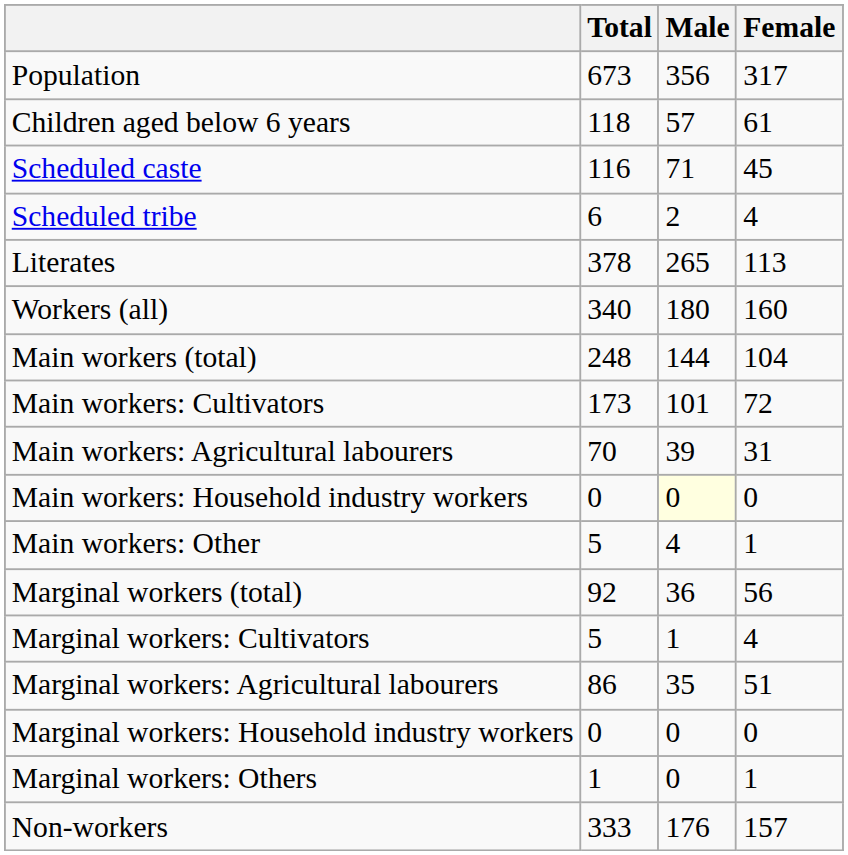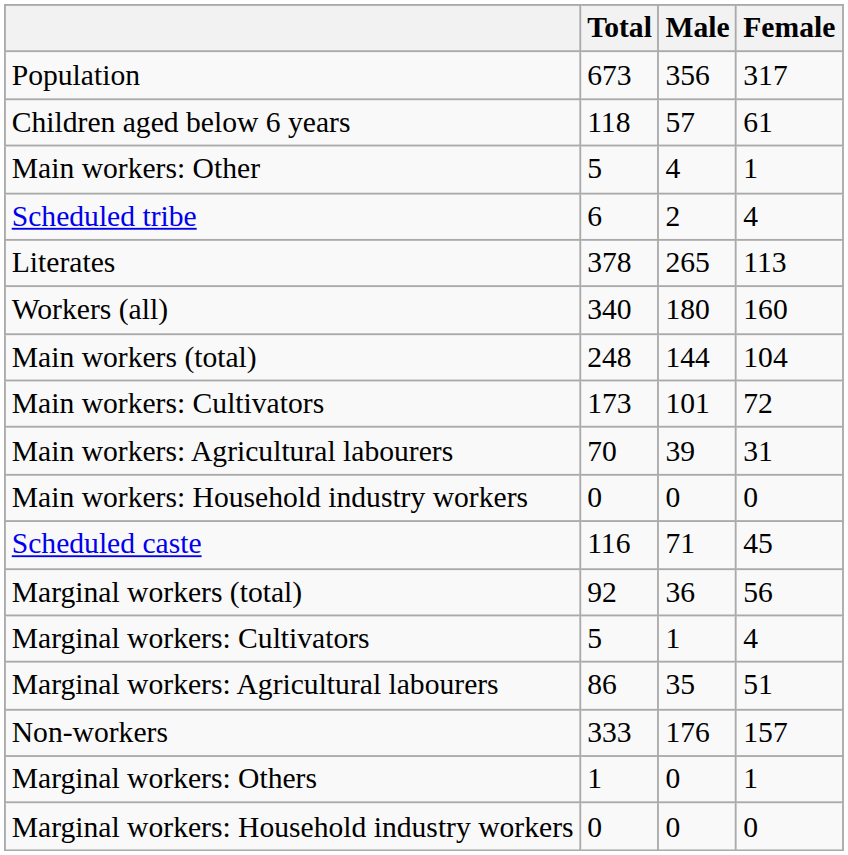rows swapped: Scheduled caste <-> Main workers: Other
Main workers: Household industry workers | Male: lightyellow background -> no background
rows swapped: Marginal workers: Household industry workers <-> Non-workers
